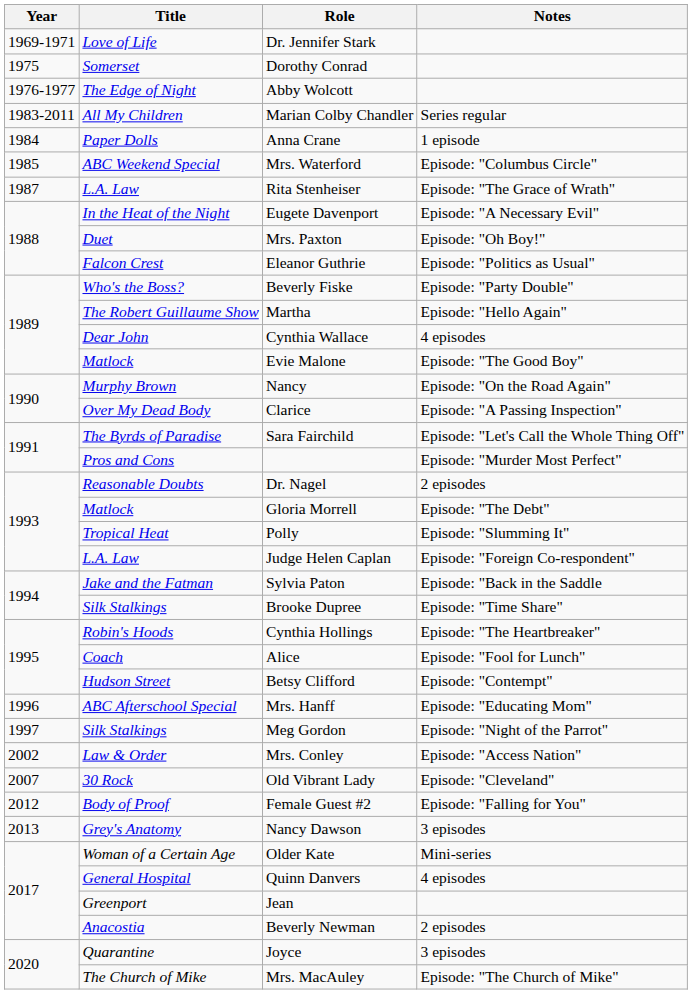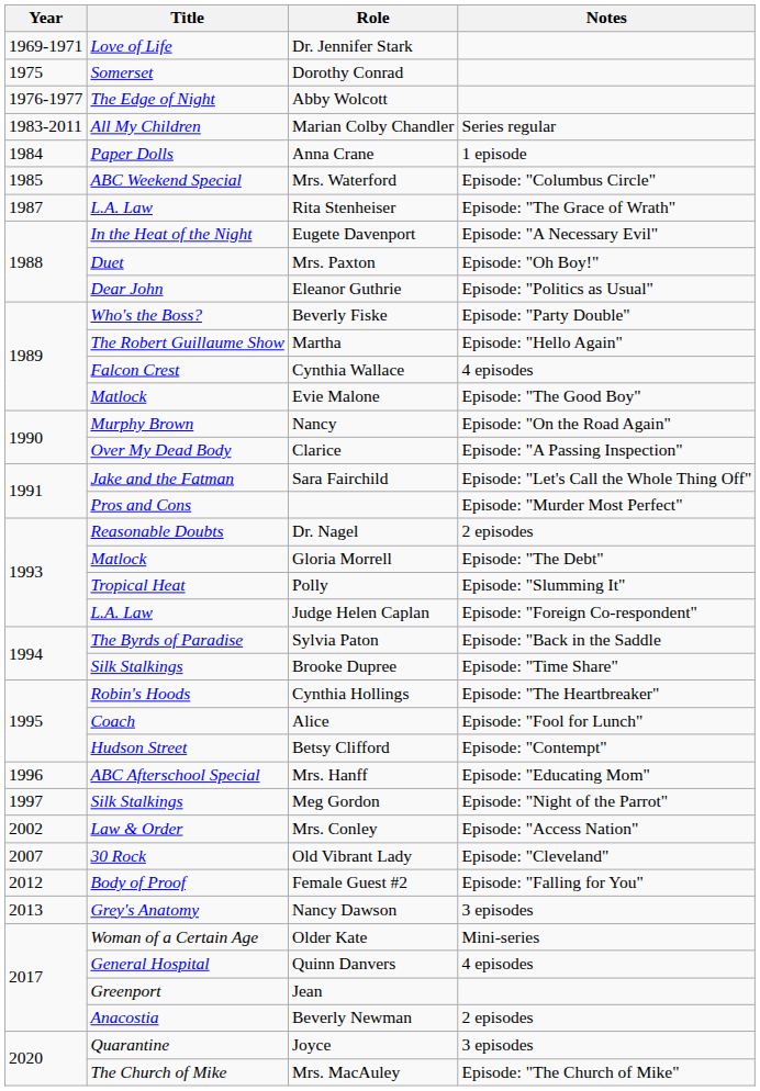Eleanor Guthrie | Title: Falcon Crest -> Dear John
Cynthia Wallace | Title: Dear John -> Falcon Crest
Sara Fairchild | Title: The Byrds of Paradise -> Jake and the Fatman
Sylvia Paton | Title: Jake and the Fatman -> The Byrds of Paradise
